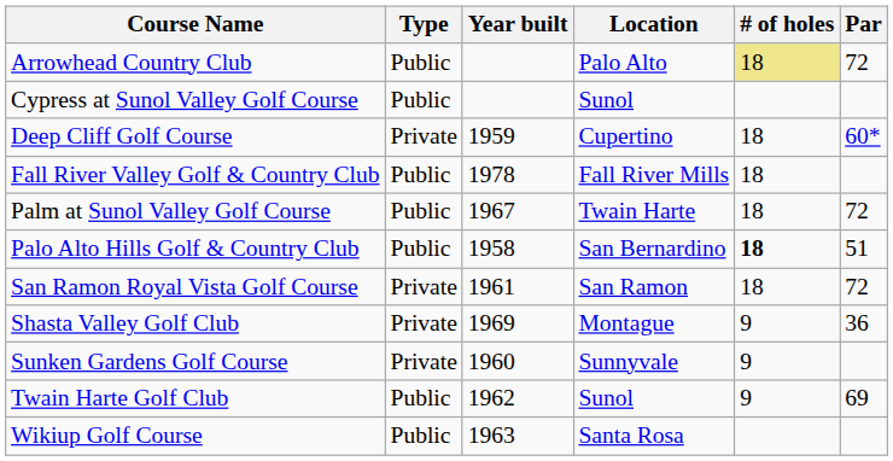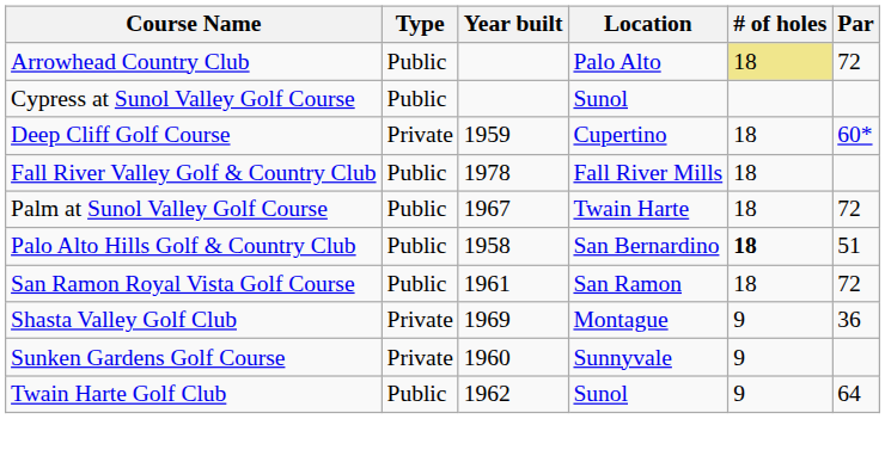San Ramon Royal Vista Golf Course | Type: Private -> Public
Twain Harte Golf Club | Par: 69 -> 64
- row: Wikiup Golf Course | Public | 1963 | Santa Rosa
